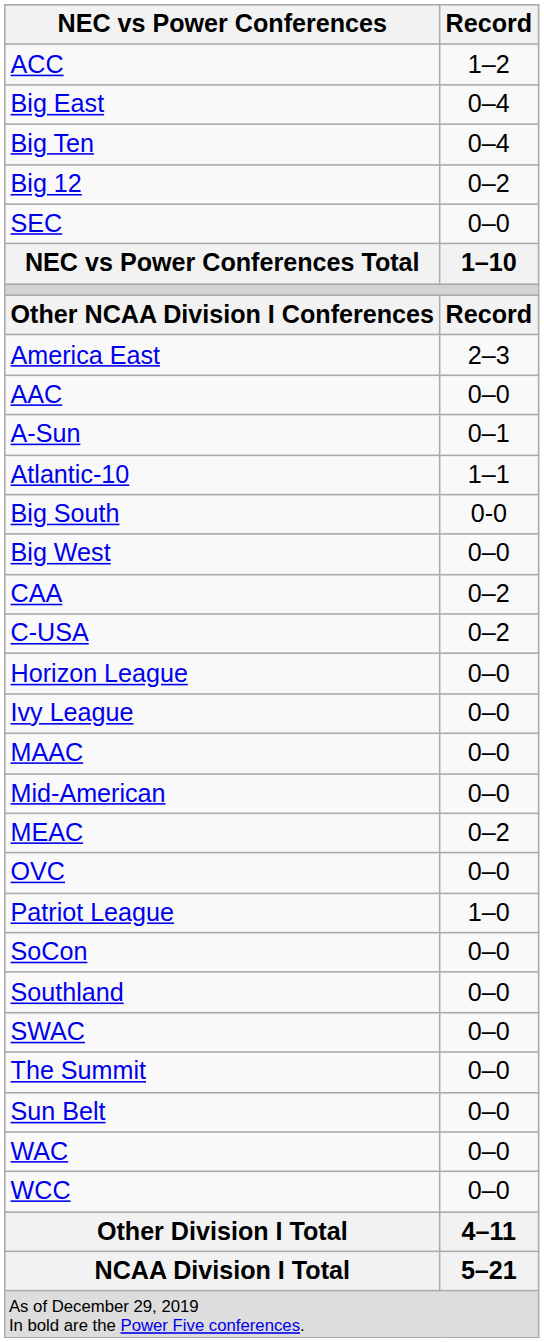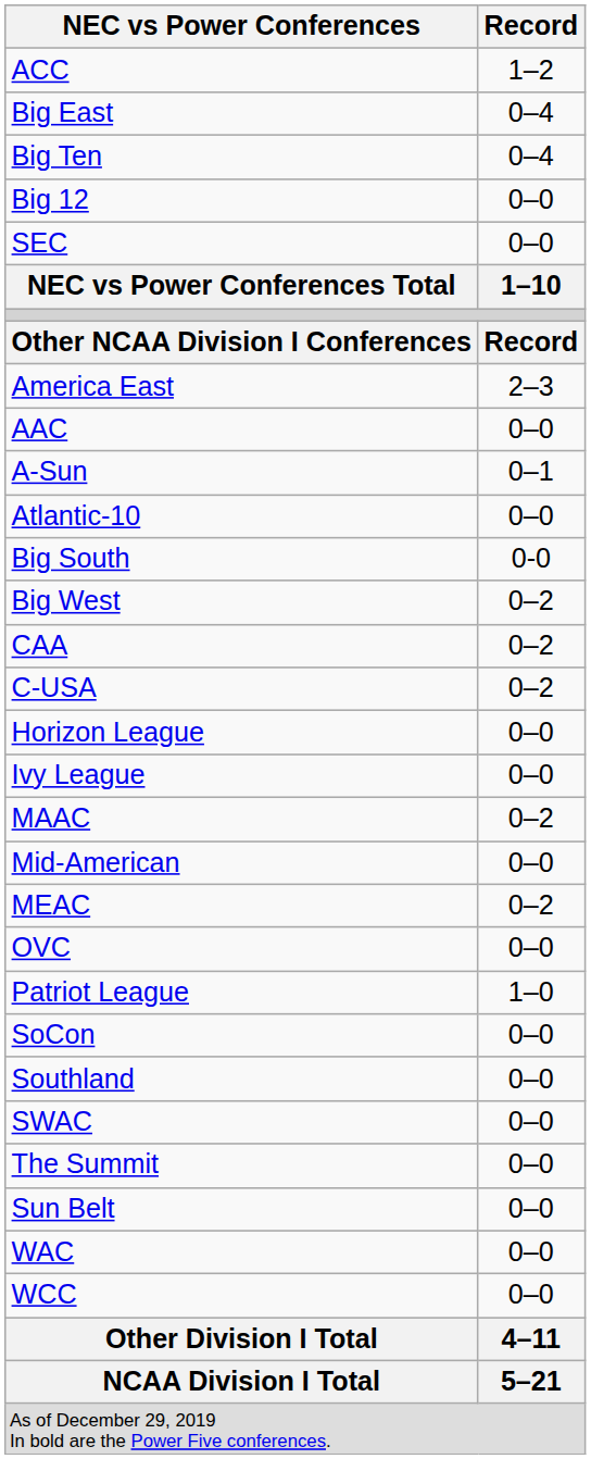Big 12 | Record: 0–2 -> 0–0
Atlantic-10 | Record: 1–1 -> 0–0
Big West | Record: 0–0 -> 0–2
MAAC | Record: 0–0 -> 0–2
